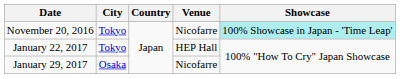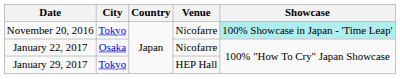January 22, 2017 | City: Tokyo -> Osaka
January 22, 2017 | Venue: HEP Hall -> Nicofarre
January 29, 2017 | City: Osaka -> Tokyo
January 29, 2017 | Venue: Nicofarre -> HEP Hall
